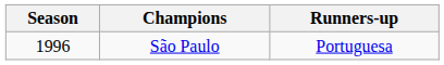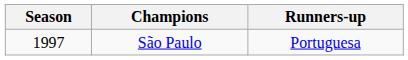São Paulo | Season: 1996 -> 1997
